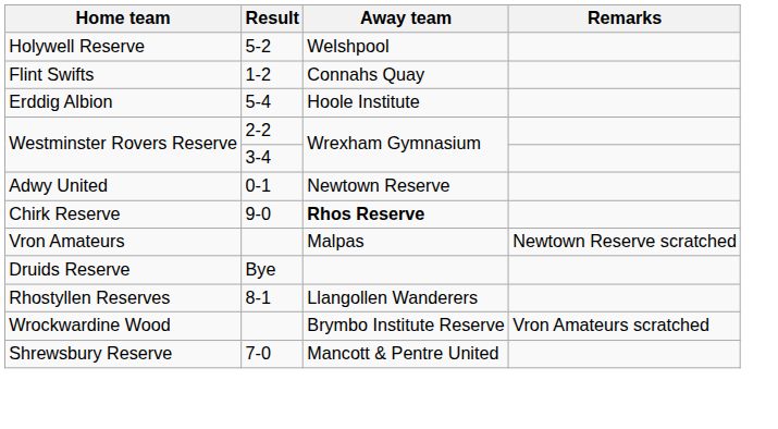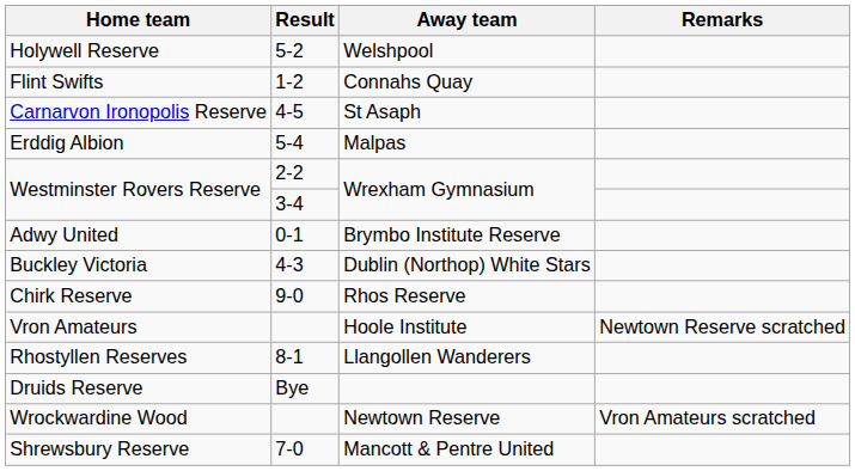+ row: Carnarvon Ironopolis Reserve | 4-5 | St Asaph
Erddig Albion | Away team: Hoole Institute -> Malpas
Adwy United | Away team: Newtown Reserve -> Brymbo Institute Reserve
+ row: Buckley Victoria | 4-3 | Dublin (Northop) White Stars
Chirk Reserve | Away team: bold -> normal
Vron Amateurs | Away team: Malpas -> Hoole Institute
rows swapped: Rhostyllen Reserves <-> Druids Reserve
Wrockwardine Wood | Away team: Brymbo Institute Reserve -> Newtown Reserve
